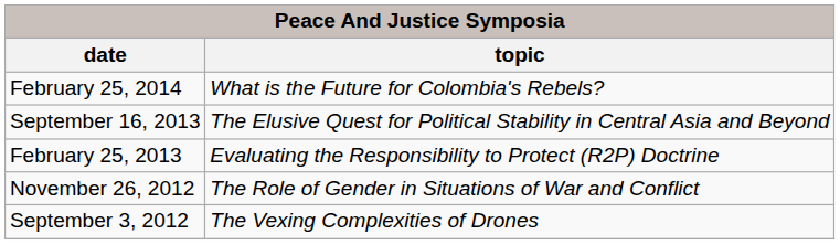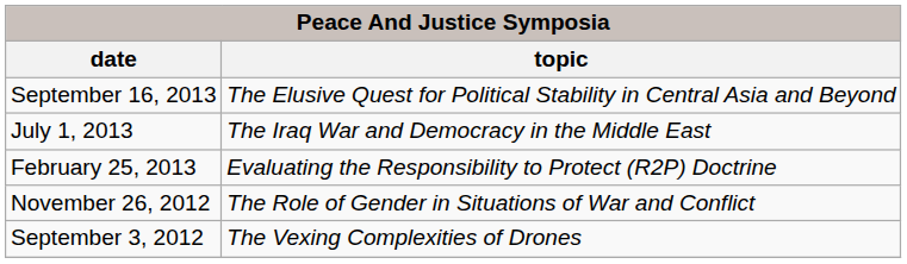- row: February 25, 2014 | What is the Future for Colombia's Rebels?
+ row: July 1, 2013 | The Iraq War and Democracy in the Middle East
